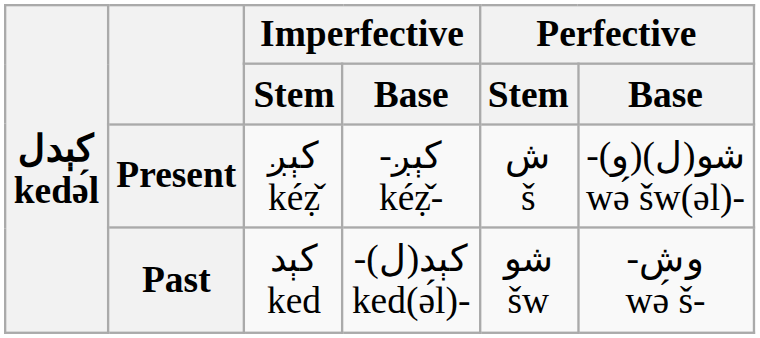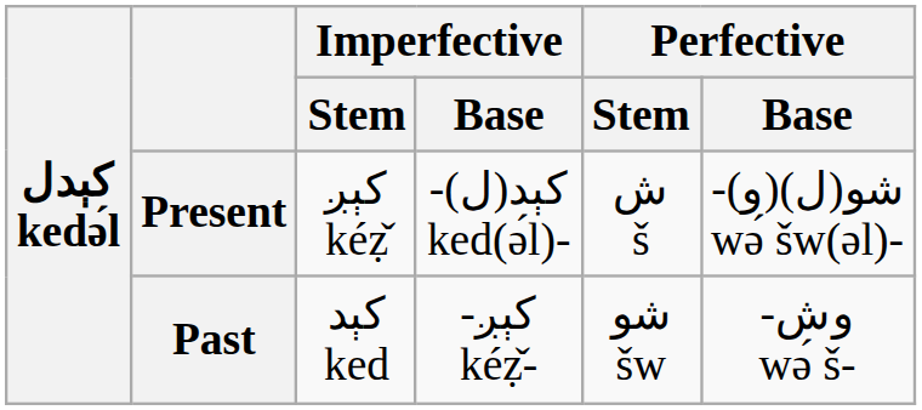Present | Imperfective / Base: -کېږ kéẓ̌- -> -(کېد(ل ked(ə́l)-
Past | Imperfective / Base: -(کېد(ل ked(ə́l)- -> -کېږ kéẓ̌-
